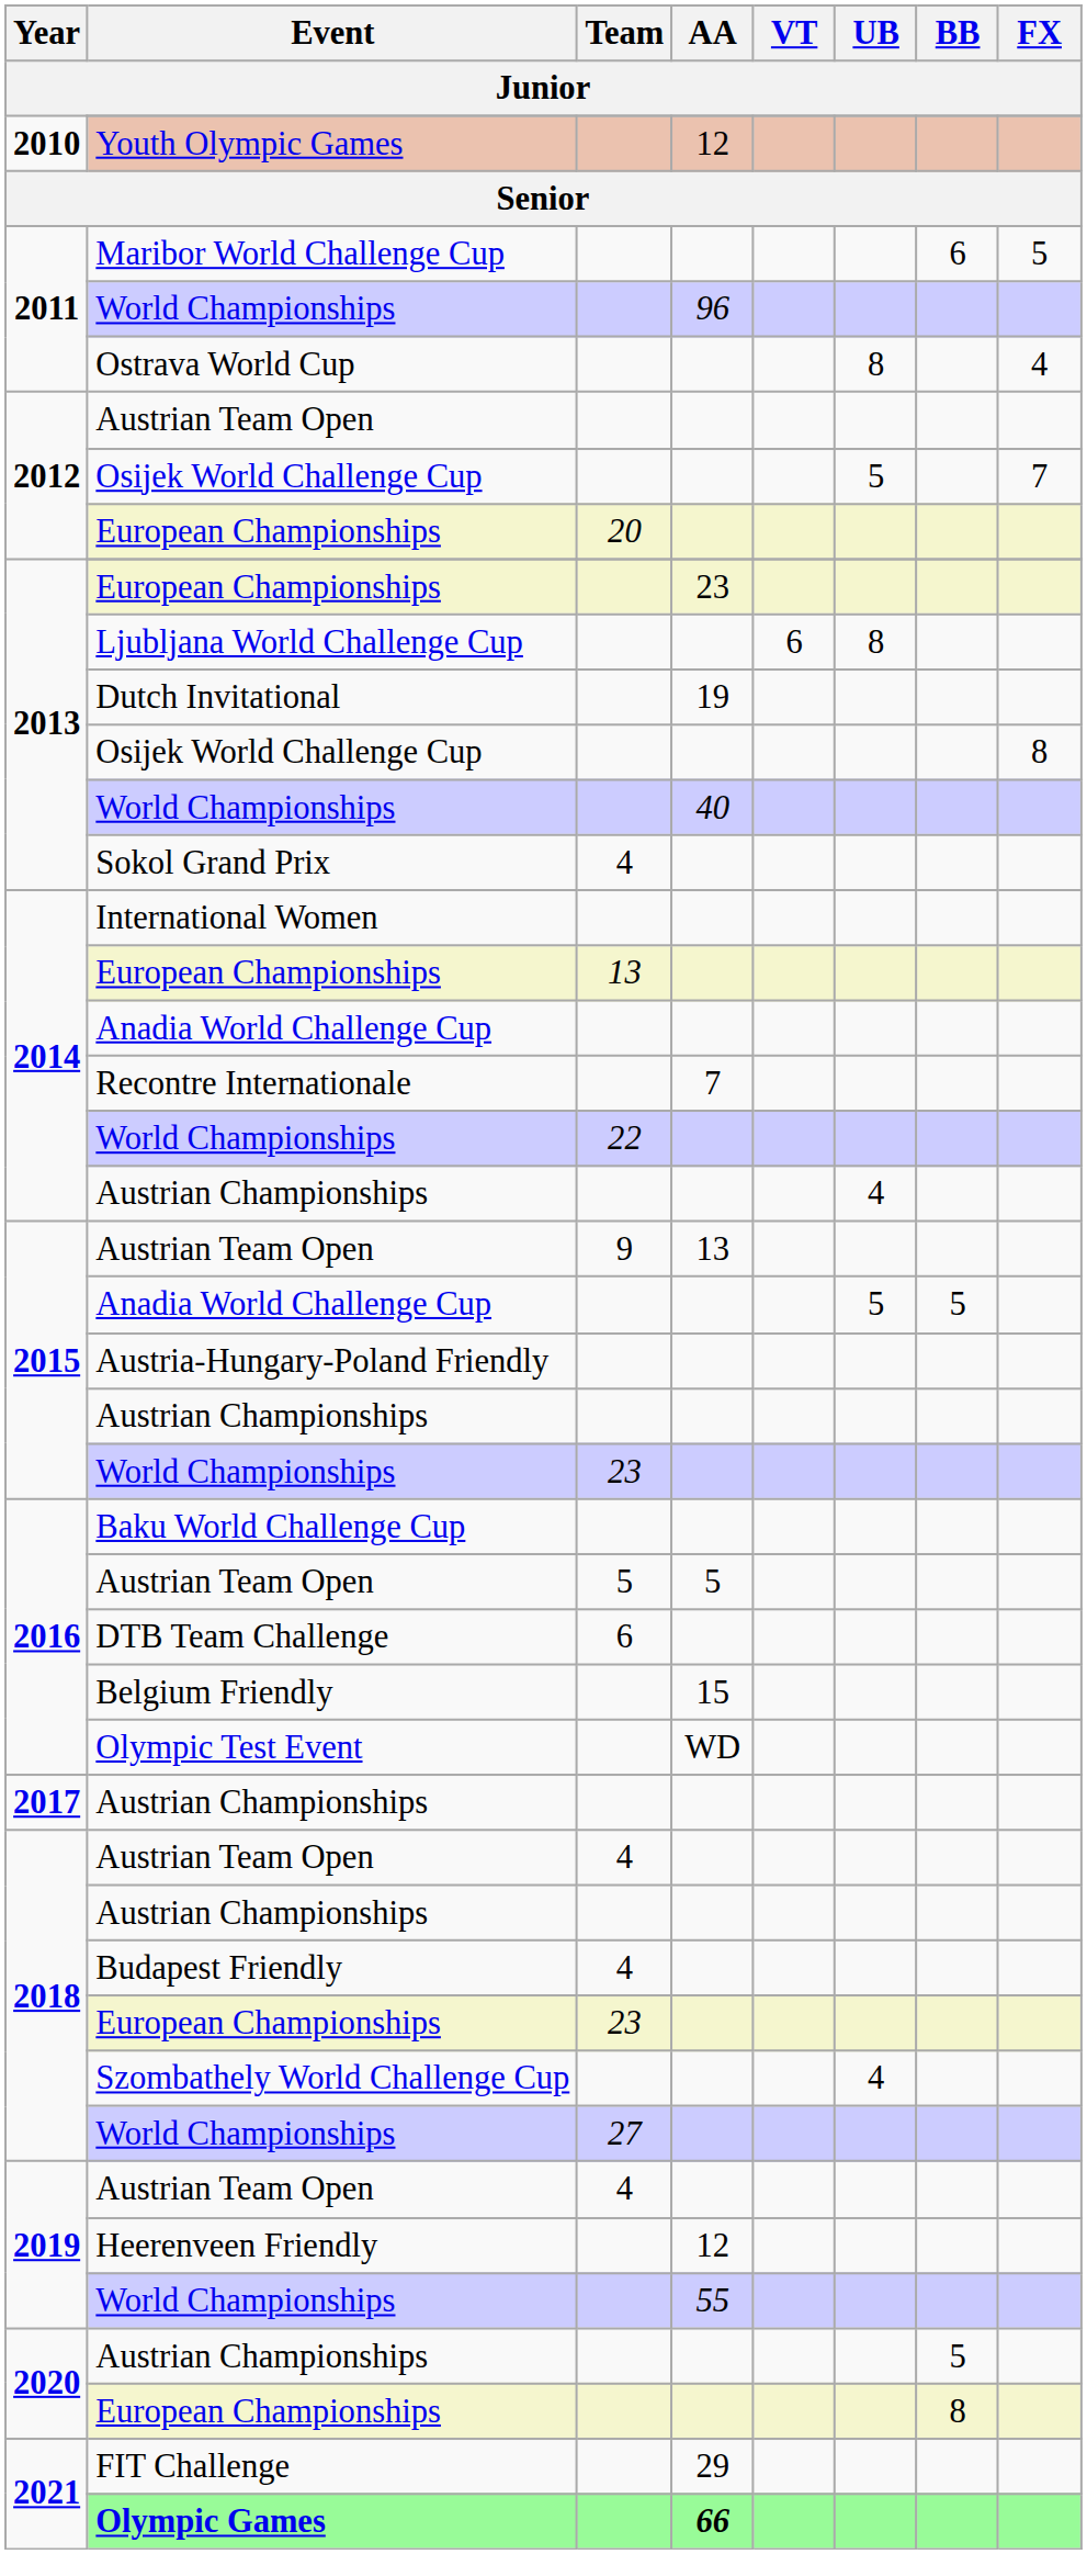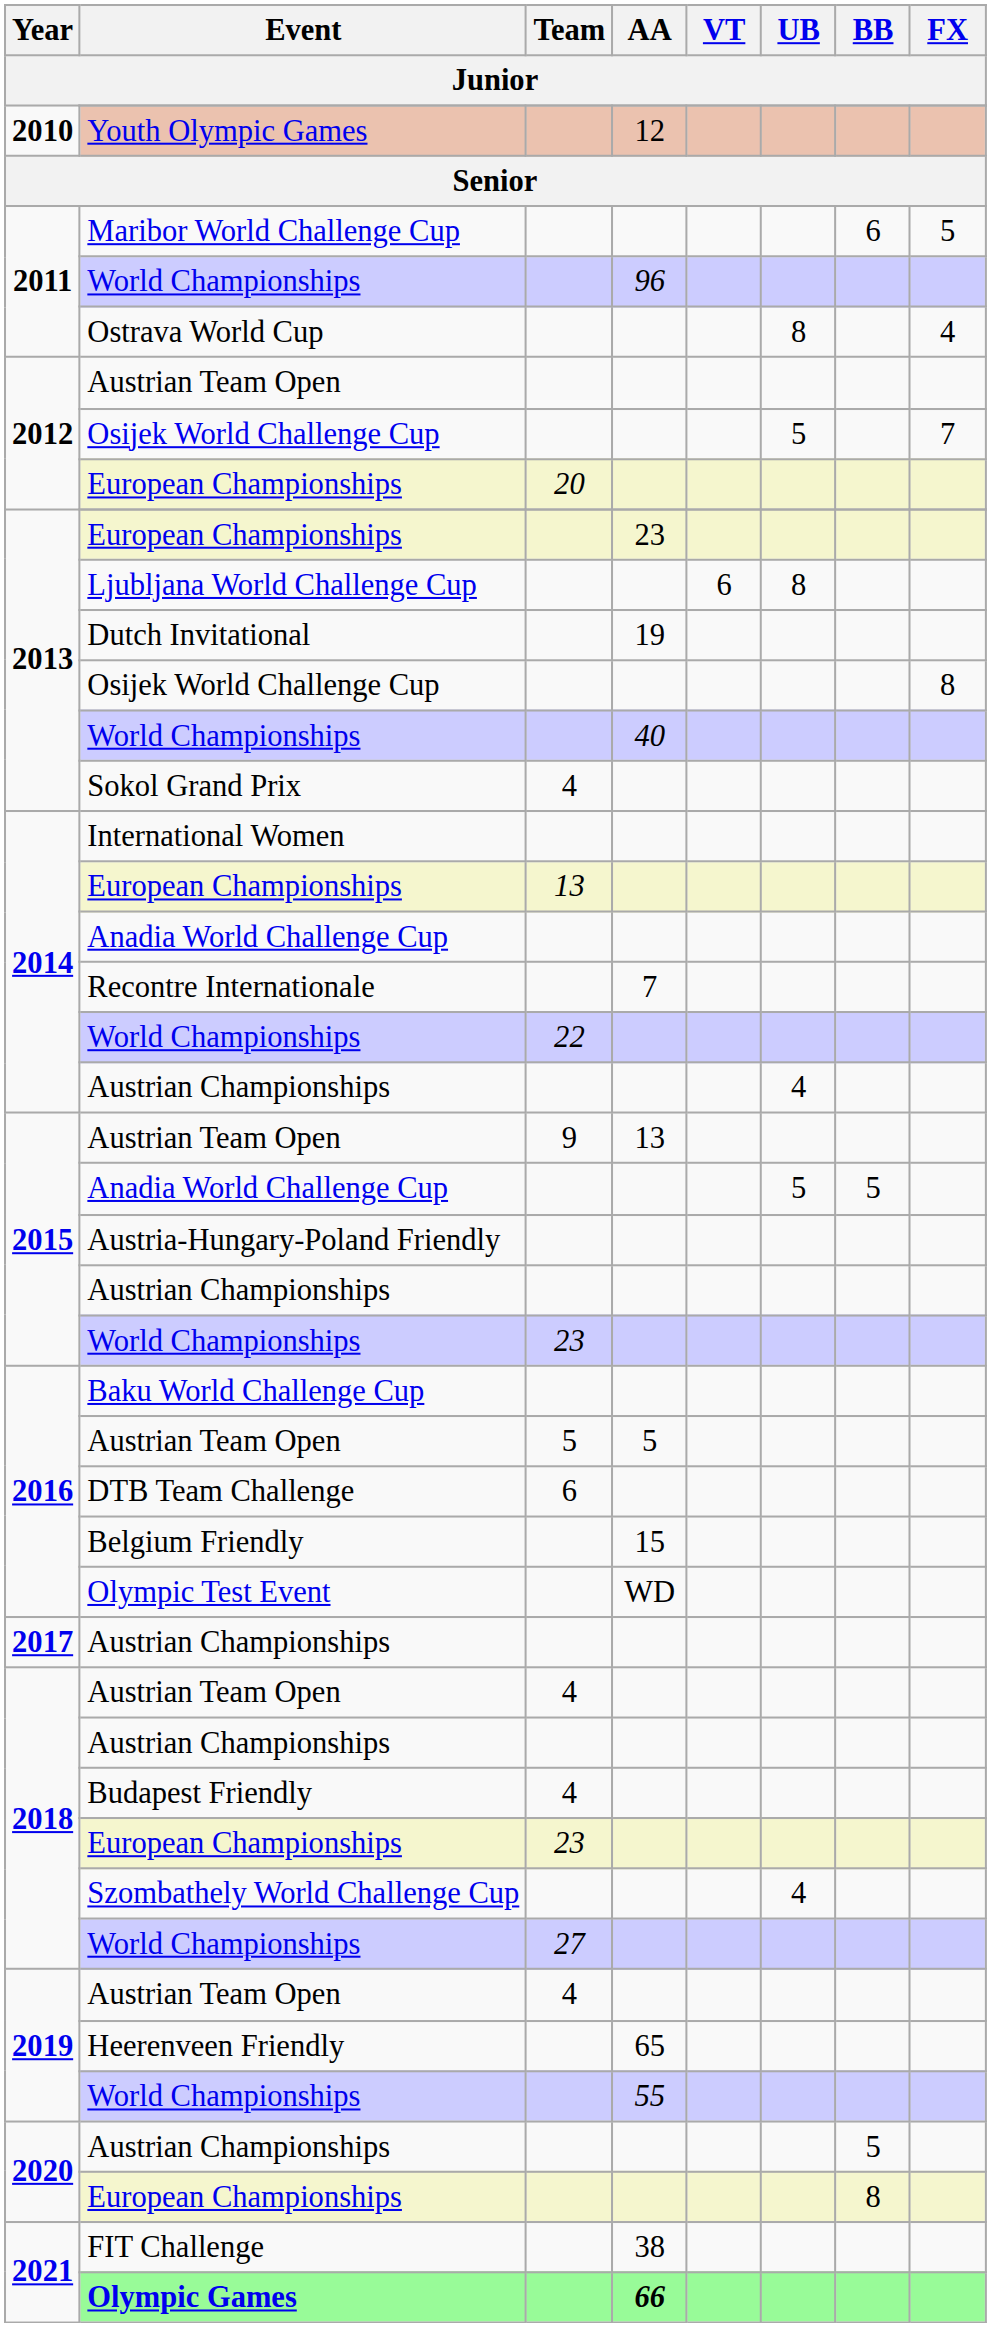Heerenveen Friendly | AA: 12 -> 65
FIT Challenge | AA: 29 -> 38
